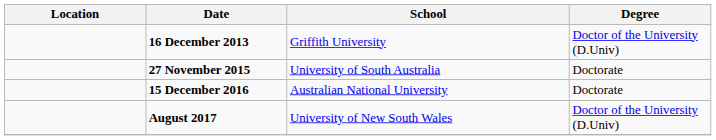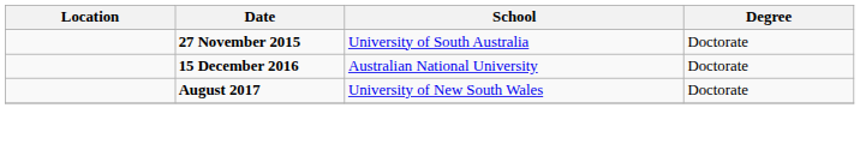- row: 16 December 2013 | Griffith University | Doctor of the University (D.Univ)
August 2017 | Degree: Doctor of the University (D.Univ) -> Doctorate
